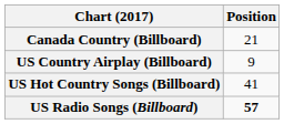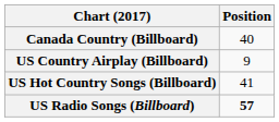Canada Country (Billboard) | Position: 21 -> 40
